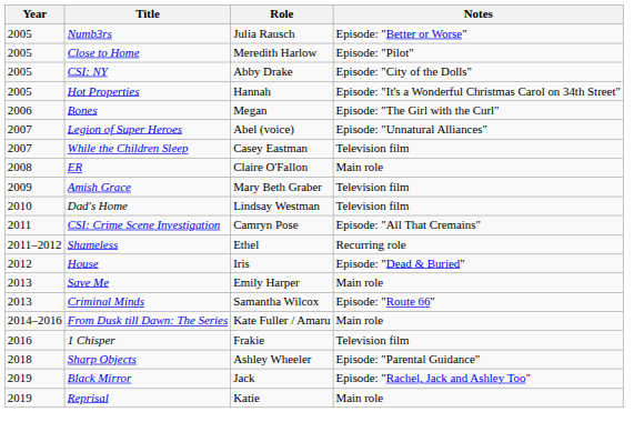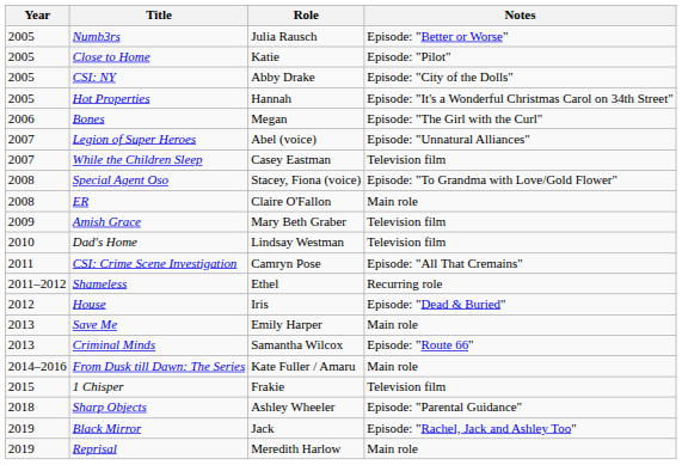Close to Home | Role: Meredith Harlow -> Katie
+ row: 2008 | Special Agent Oso | Stacey, Fiona (voice) | Episode: "To Grandma with Love/Gold Flower"
1 Chisper | Year: 2016 -> 2015
Reprisal | Role: Katie -> Meredith Harlow
